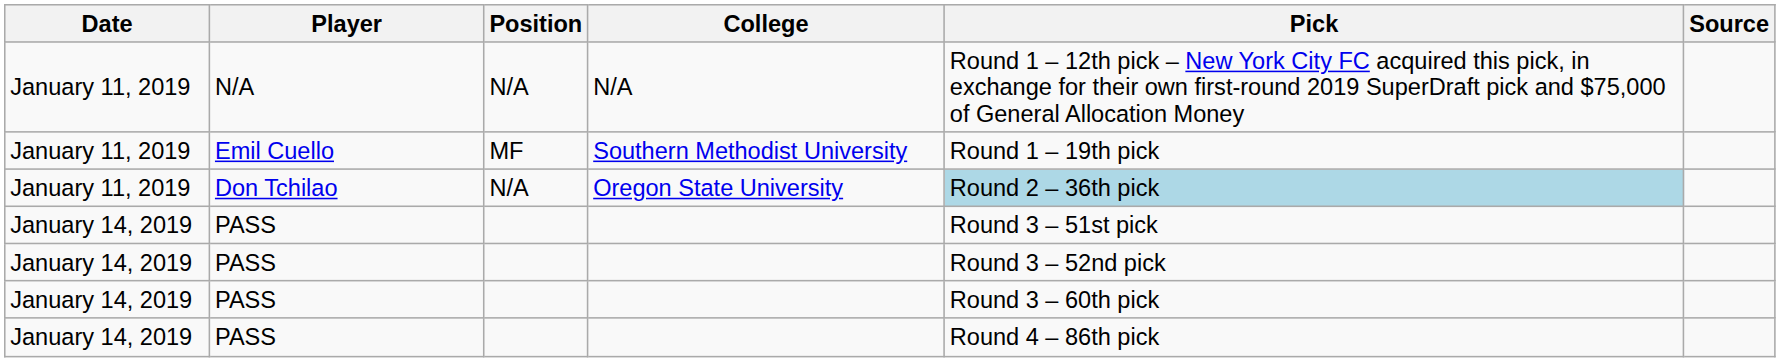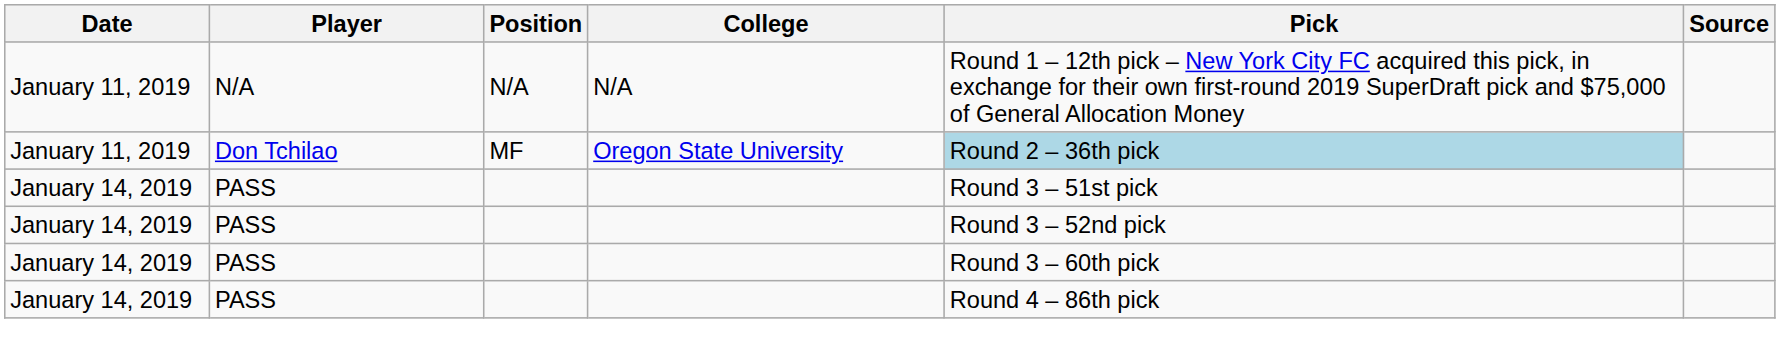- row: January 11, 2019 | Emil Cuello | MF | Southern Methodist University | Round 1 – 19th pick
Don Tchilao | Position: N/A -> MF
